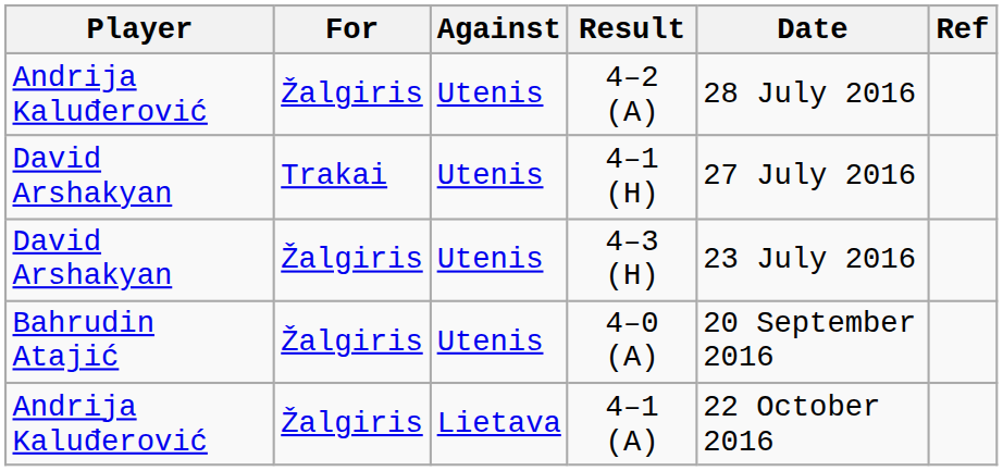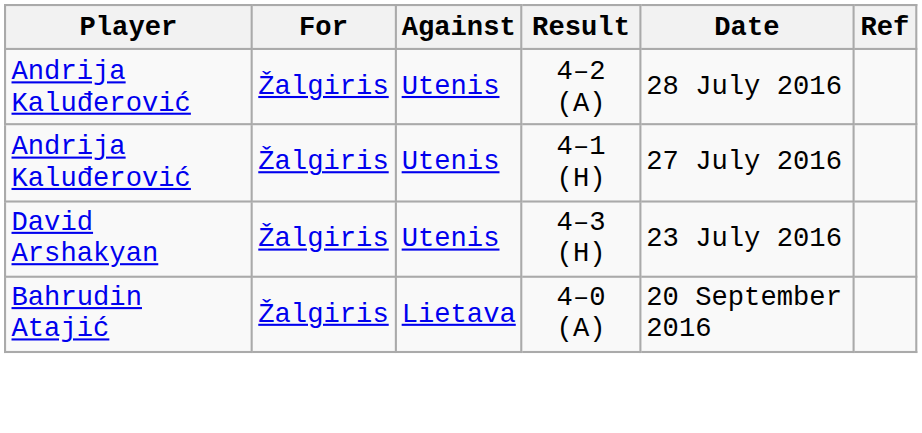4–1 (H) | Player: David Arshakyan -> Andrija Kaluđerović
4–1 (H) | For: Trakai -> Žalgiris
4–0 (A) | Against: Utenis -> Lietava
- row: Andrija Kaluđerović | Žalgiris | Lietava | 4–1 (A) | 22 October 2016
